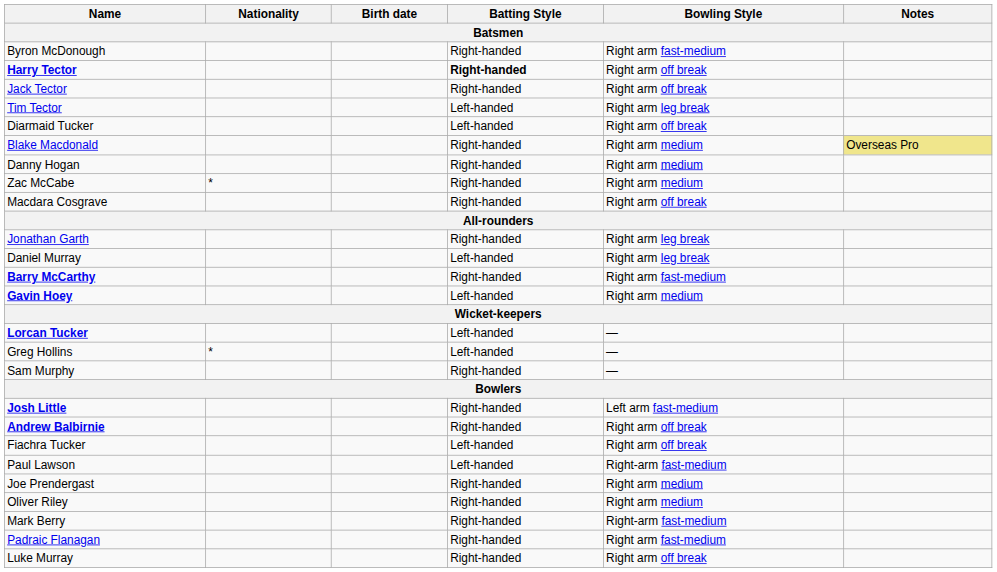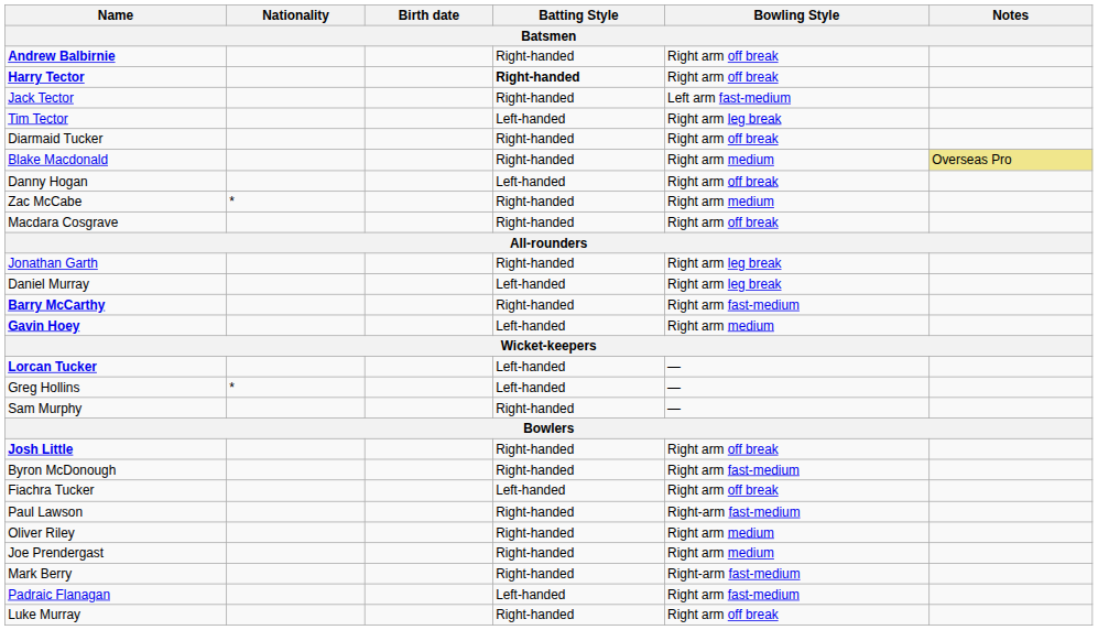rows swapped: Andrew Balbirnie <-> Byron McDonough
Jack Tector | Bowling Style: Right arm off break -> Left arm fast-medium
Diarmaid Tucker | Batting Style: Left-handed -> Right-handed
Danny Hogan | Batting Style: Right-handed -> Left-handed
Danny Hogan | Bowling Style: Right arm medium -> Right arm off break
Josh Little | Bowling Style: Left arm fast-medium -> Right arm off break
Paul Lawson | Batting Style: Left-handed -> Right-handed
rows swapped: Joe Prendergast <-> Oliver Riley
Padraic Flanagan | Batting Style: Right-handed -> Left-handed
